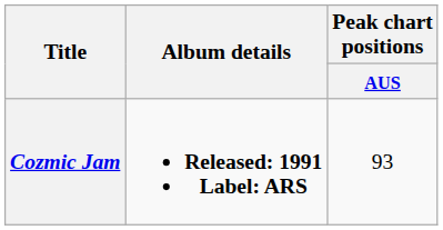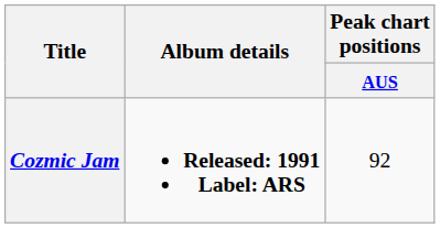Cozmic Jam | Peak chart positions / AUS: 93 -> 92
